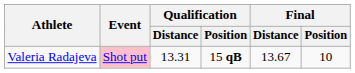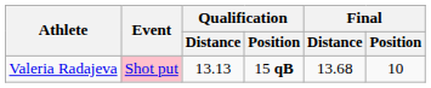Valeria Radajeva | Qualification / Distance: 13.31 -> 13.13
Valeria Radajeva | Final / Distance: 13.67 -> 13.68
